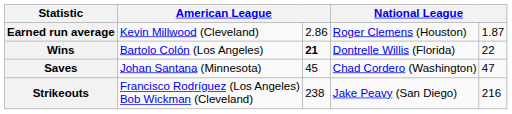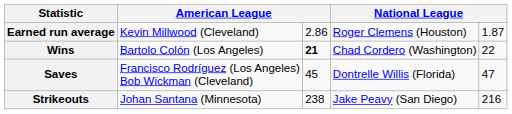Wins | column 4: Dontrelle Willis (Florida) -> Chad Cordero (Washington)
Saves | column 2: Johan Santana (Minnesota) -> Francisco Rodríguez (Los Angeles) Bob Wickman (Cleveland)
Saves | column 4: Chad Cordero (Washington) -> Dontrelle Willis (Florida)
Strikeouts | column 2: Francisco Rodríguez (Los Angeles) Bob Wickman (Cleveland) -> Johan Santana (Minnesota)
